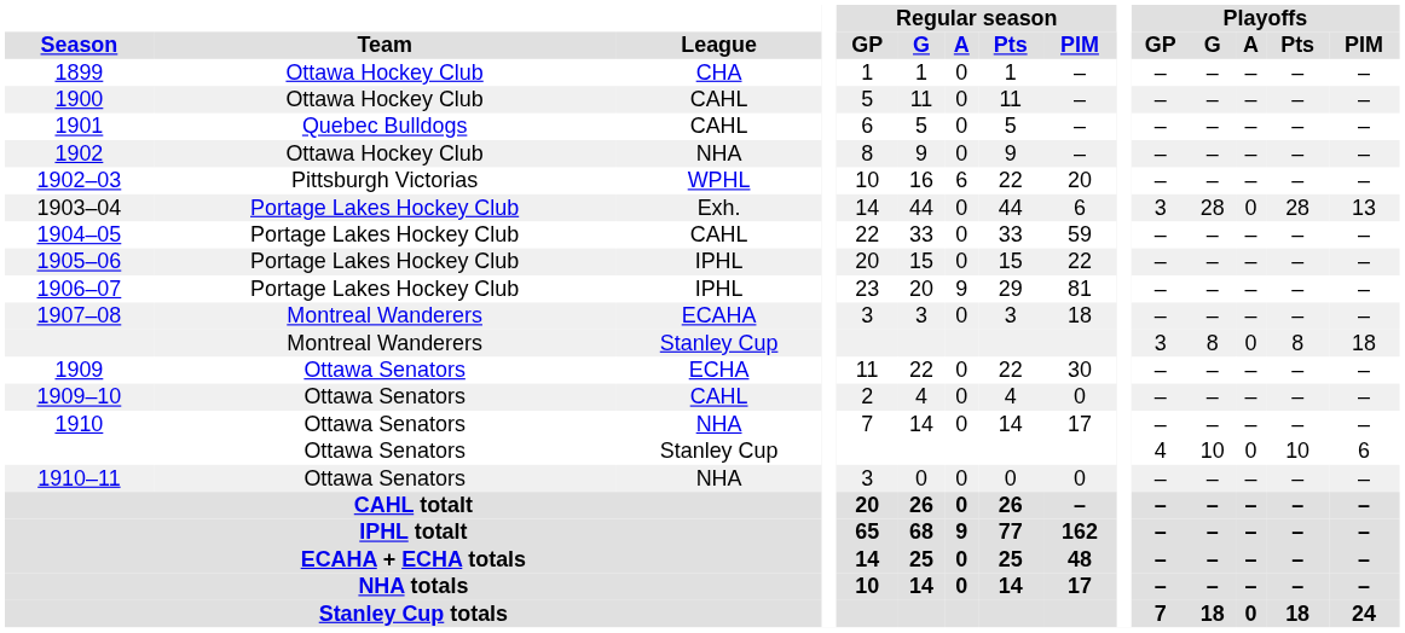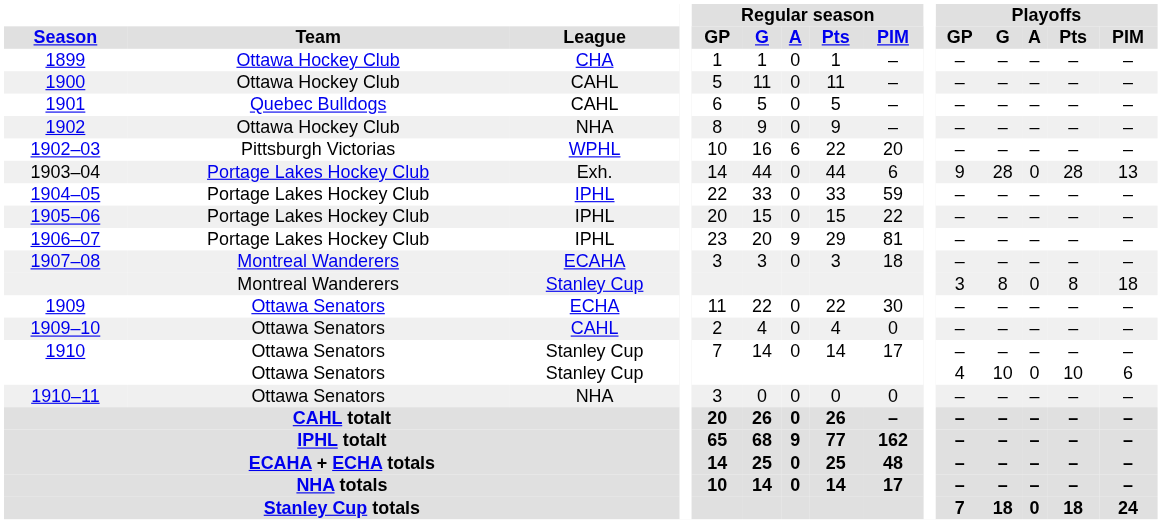1903–04 | Playoffs / GP: 3 -> 9
1904–05 | League: CAHL -> IPHL
1910 | League: NHA -> Stanley Cup
